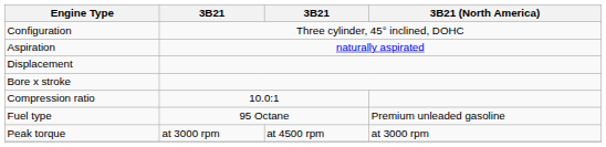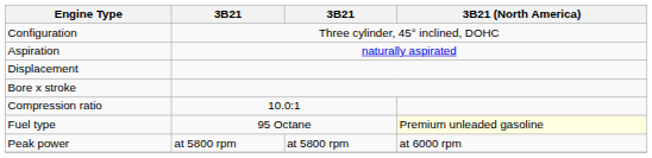Fuel type | 3B21 (North America): no background -> lightyellow background
+ row: Peak power | at 5800 rpm | at 5800 rpm | at 6000 rpm
- row: Peak torque | at 3000 rpm | at 4500 rpm | at 3000 rpm
